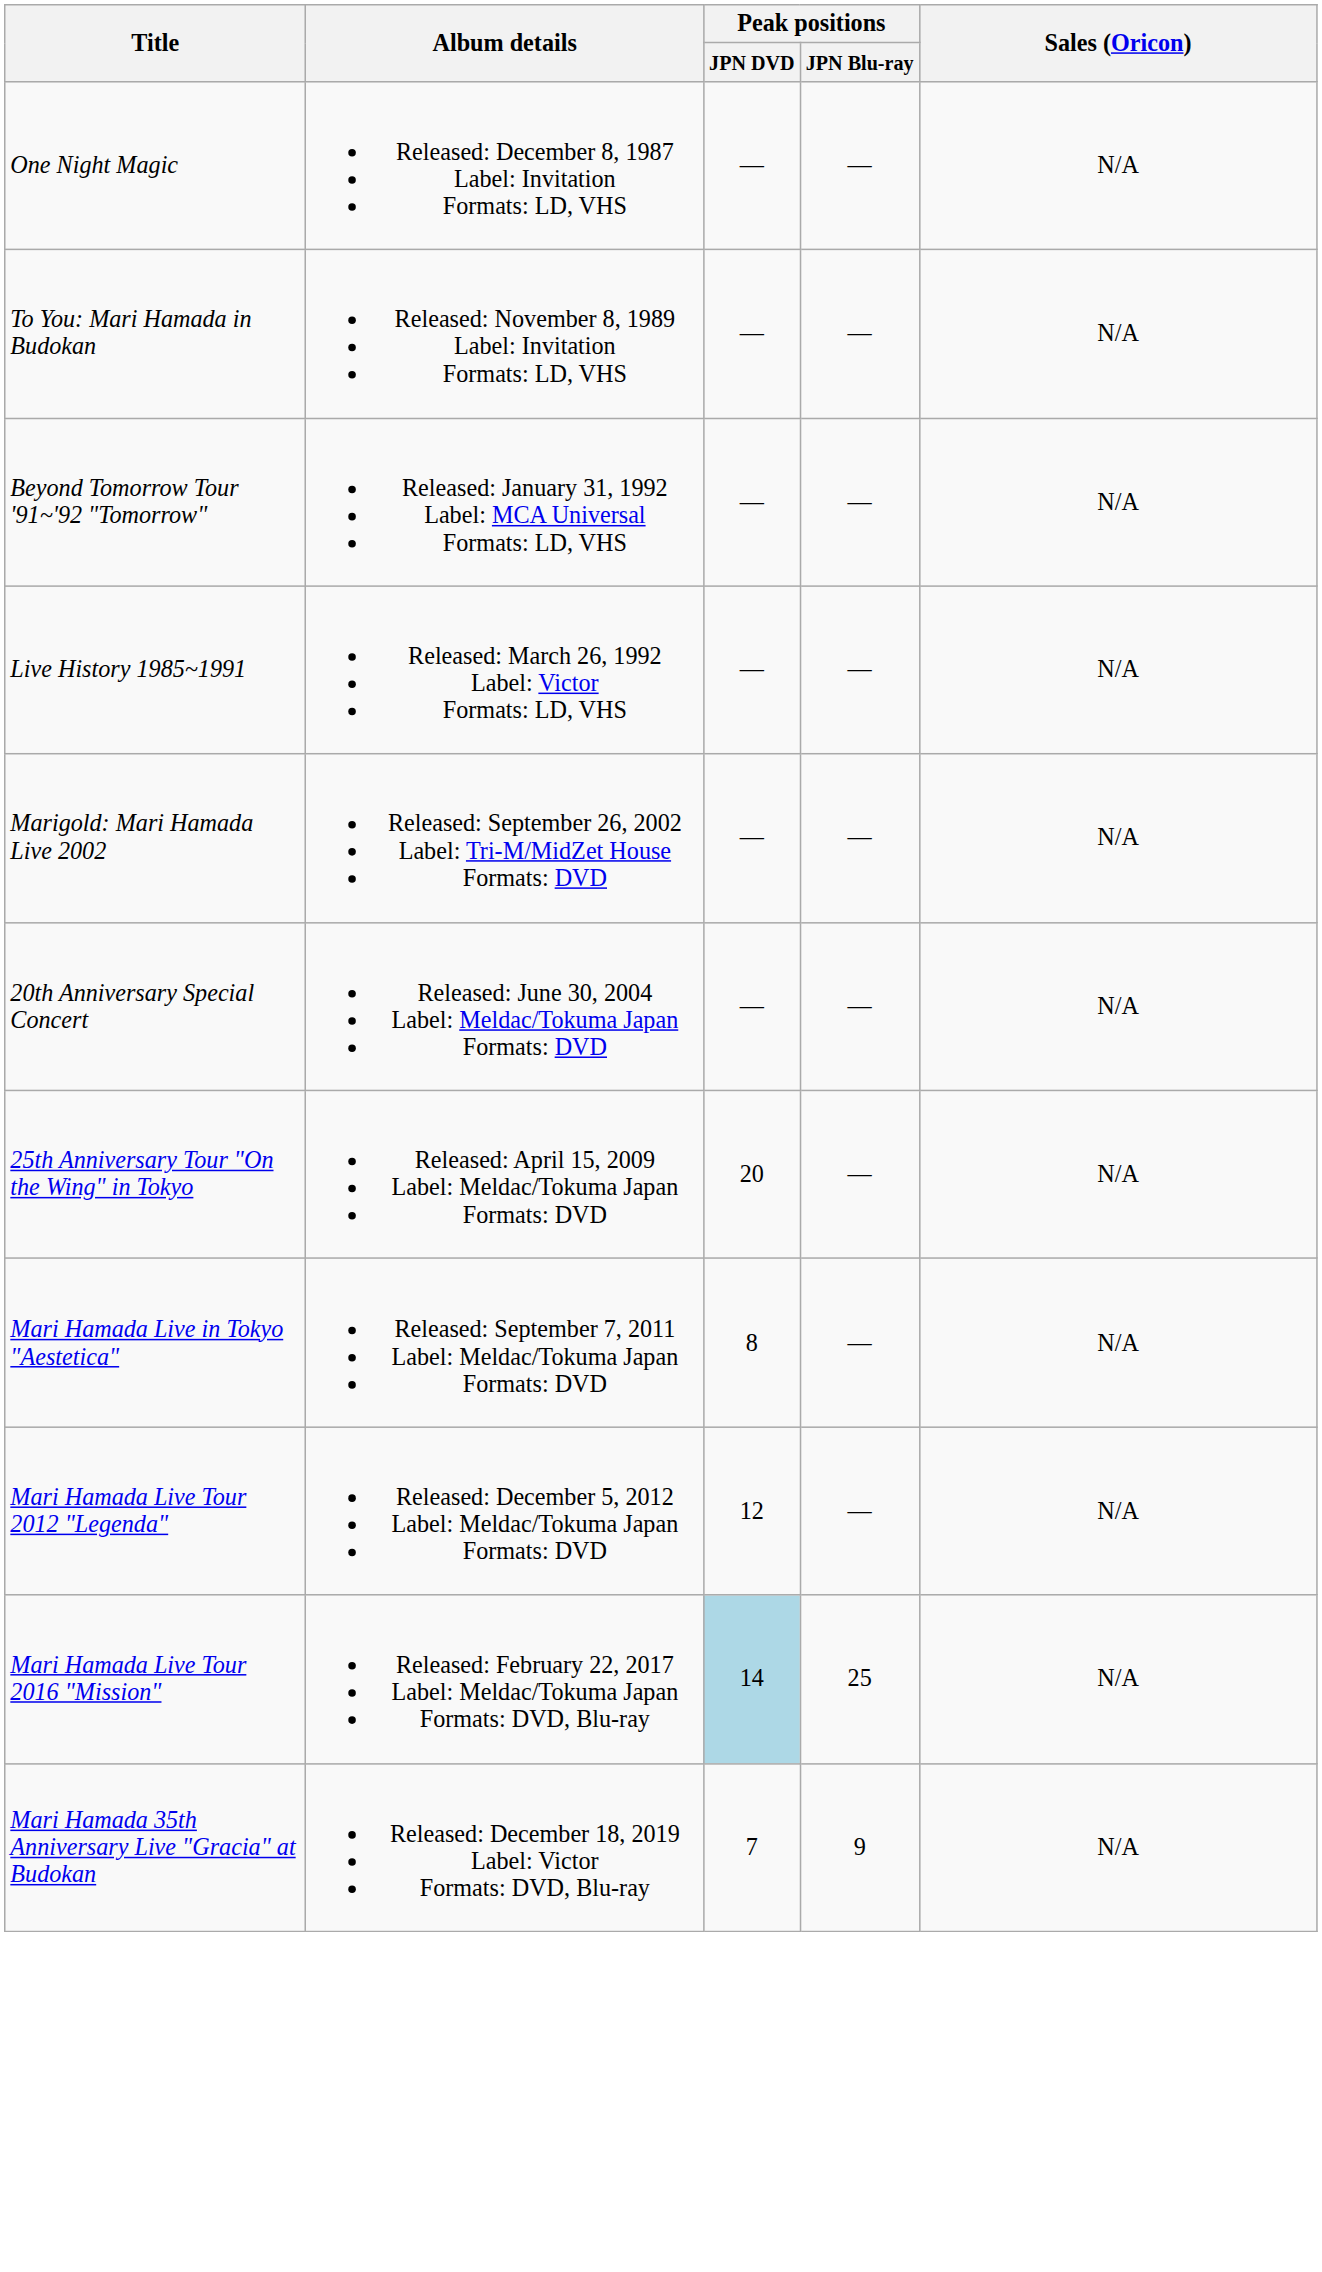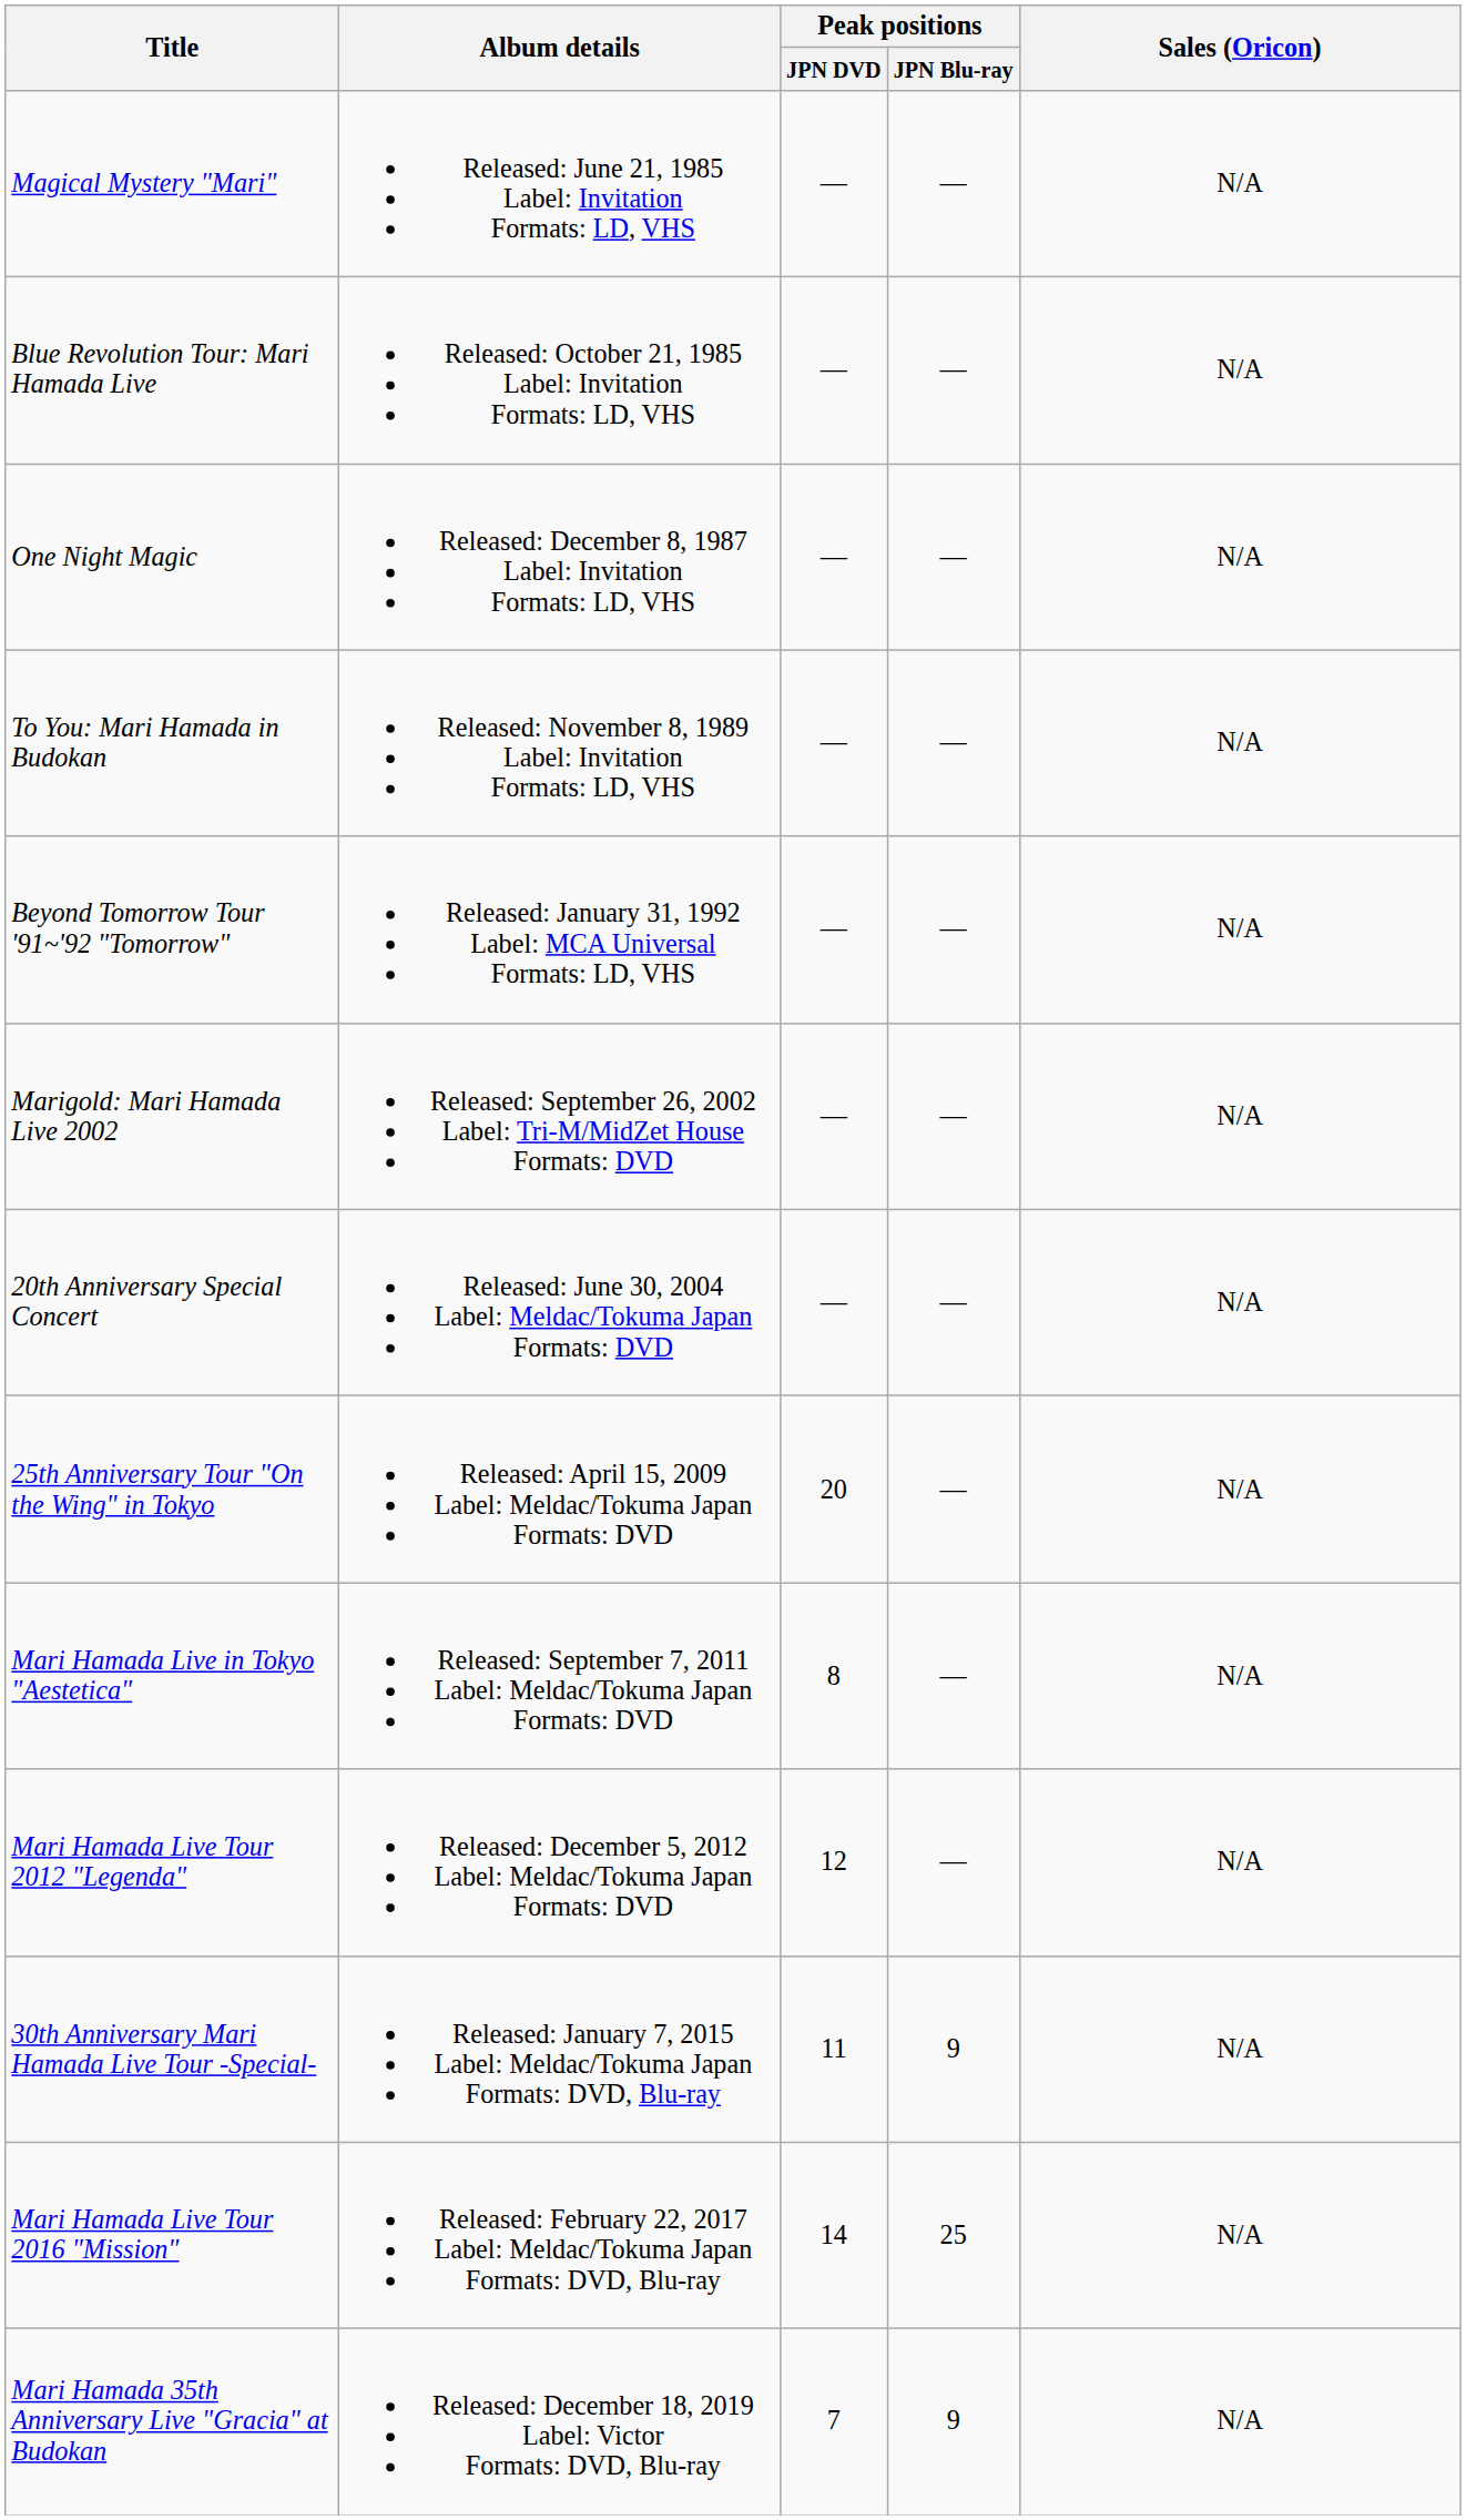+ row: Magical Mystery "Mari" | Released: June 21, 1985 Label: Invitation Formats: LD, VHS | — | — | N/A
+ row: Blue Revolution Tour: Mari Hamada Live | Released: October 21, 1985 Label: Invitation Formats: LD, VHS | — | — | N/A
- row: Live History 1985~1991 | Released: March 26, 1992 Label: Victor Formats: LD, VHS | — | — | N/A
+ row: 30th Anniversary Mari Hamada Live Tour -Special- | Released: January 7, 2015 Label: Meldac/Tokuma Japan Formats: DVD, Blu-ray | 11 | 9 | N/A
Mari Hamada Live Tour 2016 "Mission" | Peak positions / JPN DVD: lightblue background -> no background
